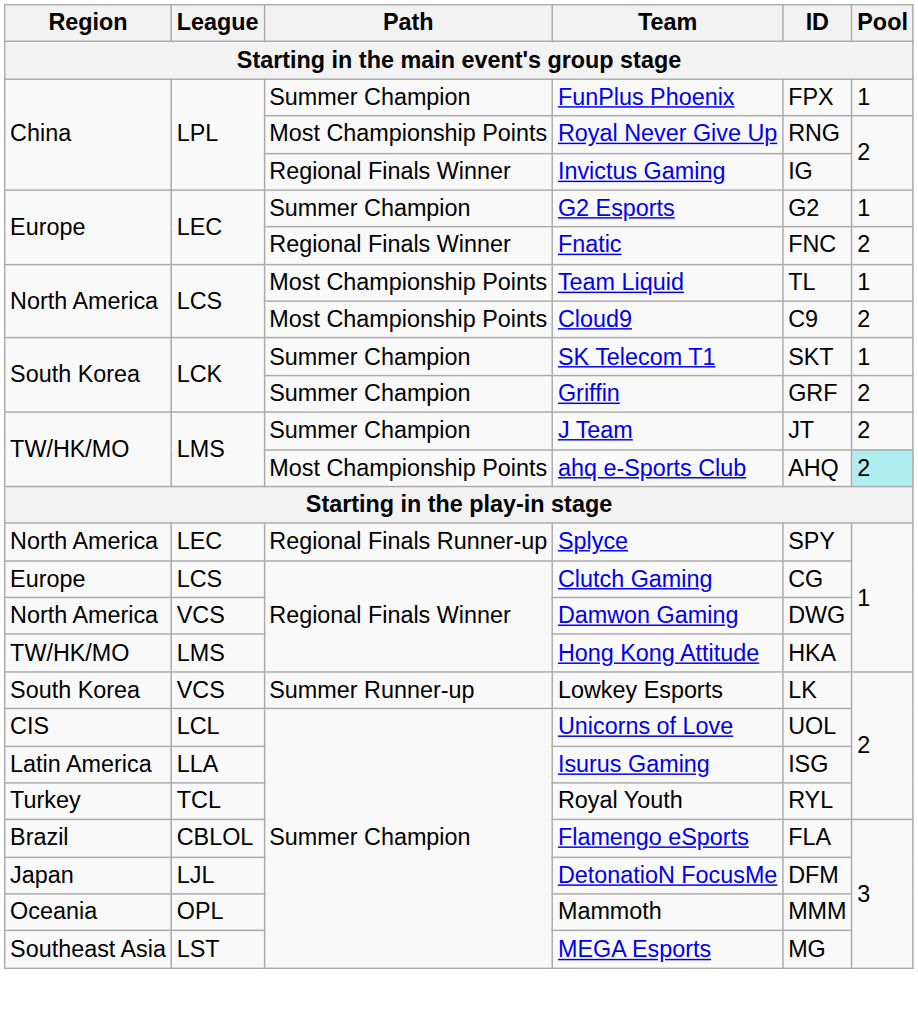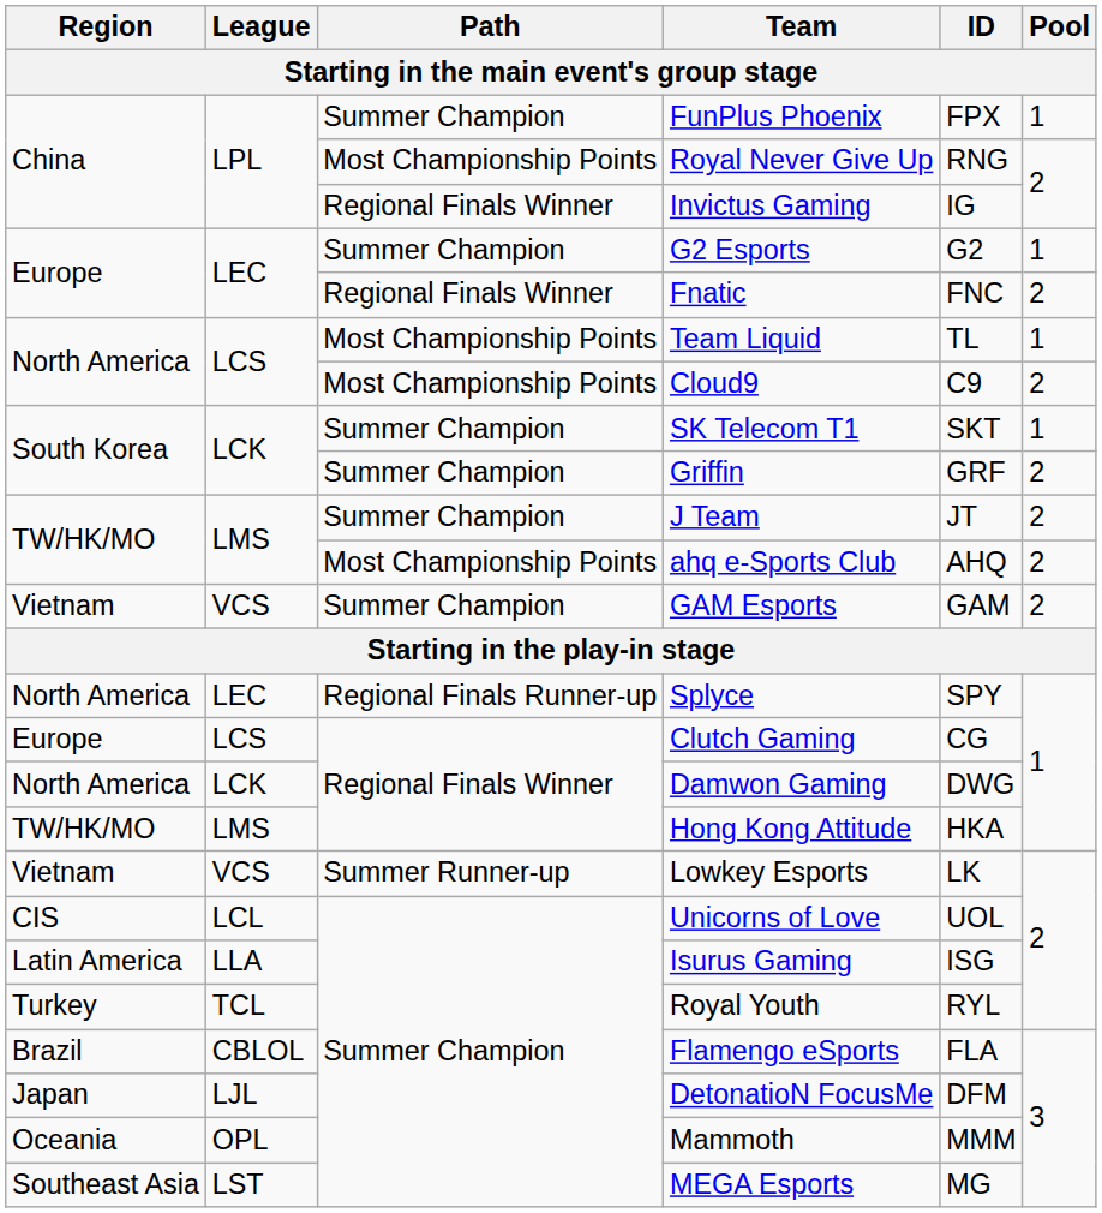ahq e-Sports Club | Pool: paleturquoise background -> no background
+ row: Vietnam | VCS | Summer Champion | GAM Esports | GAM | 2
Damwon Gaming | League: VCS -> LCK
Lowkey Esports | Region: South Korea -> Vietnam
